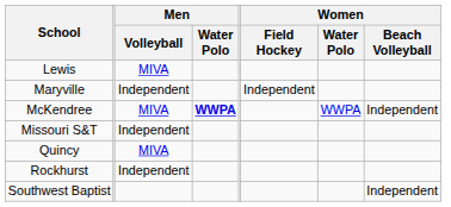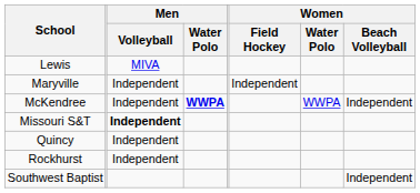McKendree | Men / Volleyball: MIVA -> Independent
Missouri S&T | Men / Volleyball: normal -> bold
Quincy | Men / Volleyball: MIVA -> Independent
